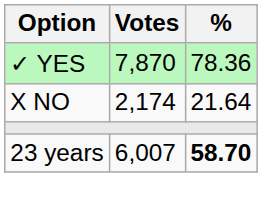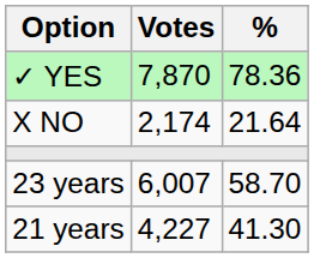23 years | %: bold -> normal
+ row: 21 years | 4,227 | 41.30
